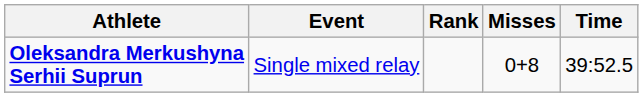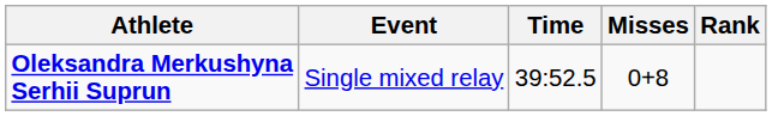columns swapped: Time <-> Rank
